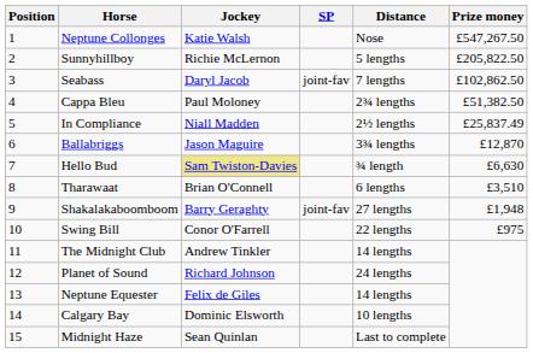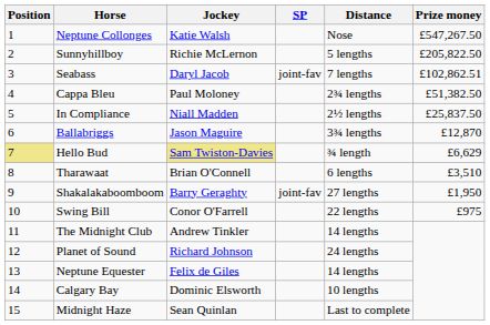Seabass | Prize money: £102,862.50 -> £102,862.51
In Compliance | Prize money: £25,837.49 -> £25,837.50
Hello Bud | Position: no background -> khaki background
Hello Bud | Prize money: £6,630 -> £6,629
Shakalakaboomboom | Prize money: £1,948 -> £1,950
